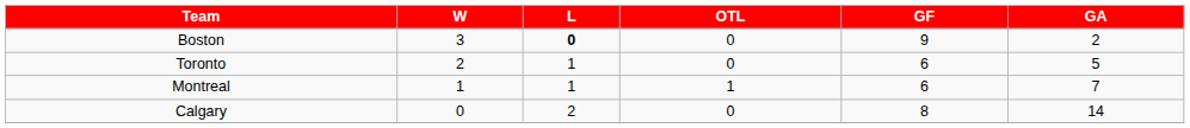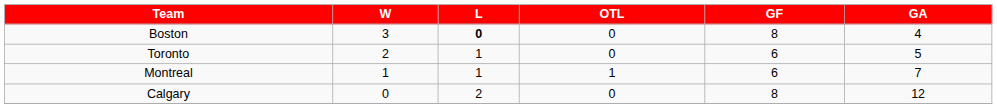Boston | GF: 9 -> 8
Boston | GA: 2 -> 4
Calgary | GA: 14 -> 12
